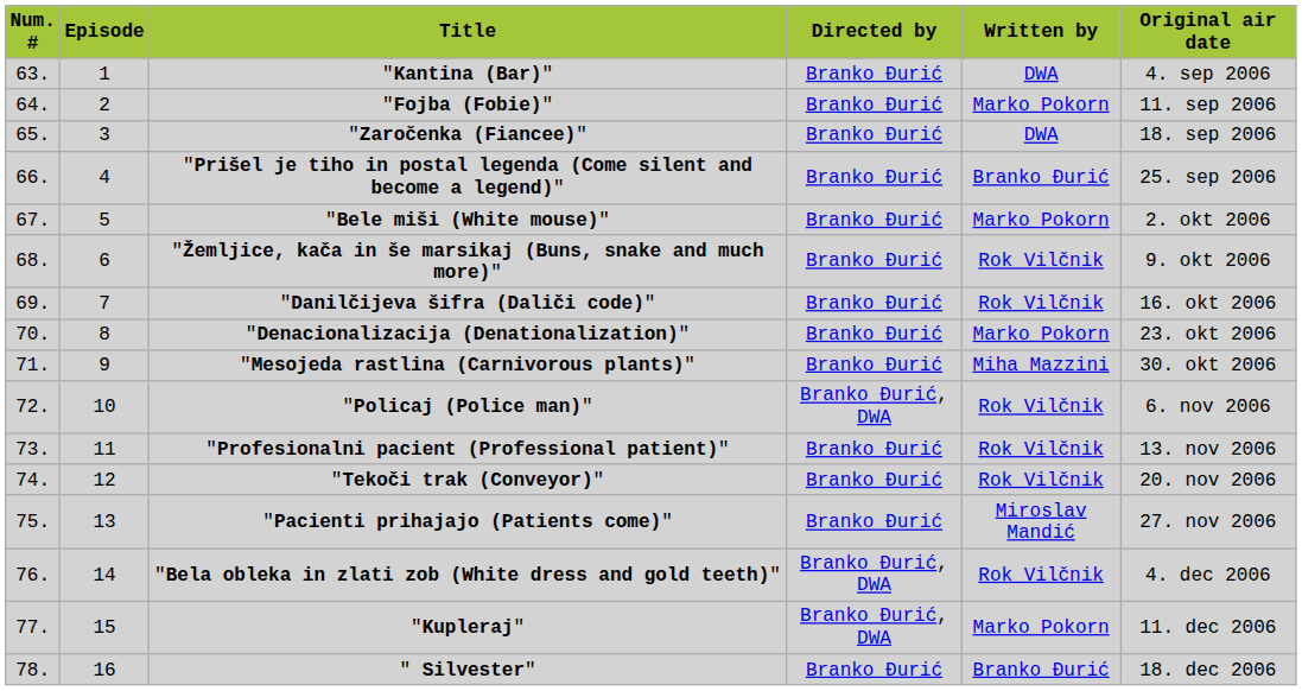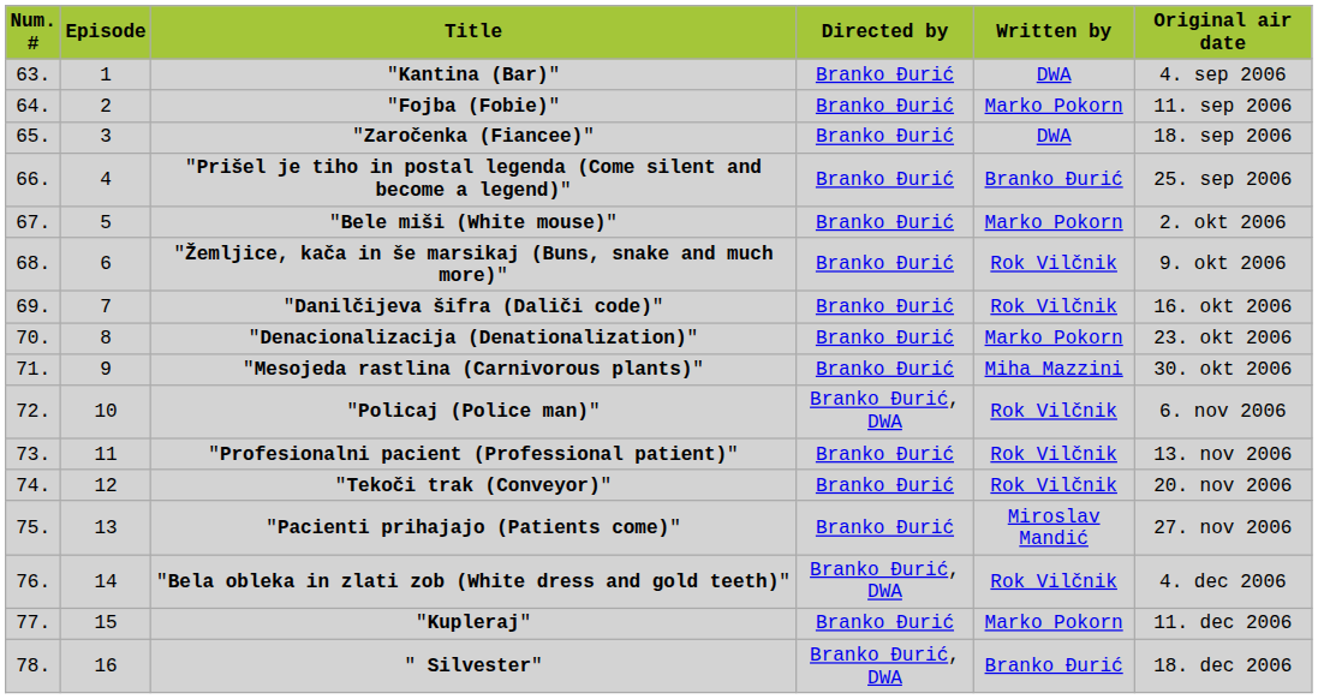"Kupleraj" | Directed by: Branko Đurić, DWA -> Branko Đurić
" Silvester" | Directed by: Branko Đurić -> Branko Đurić, DWA
